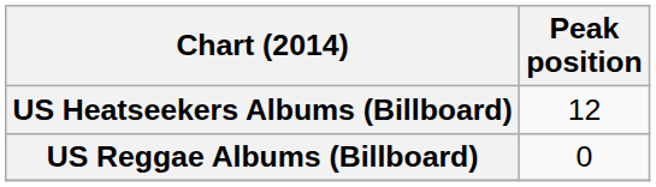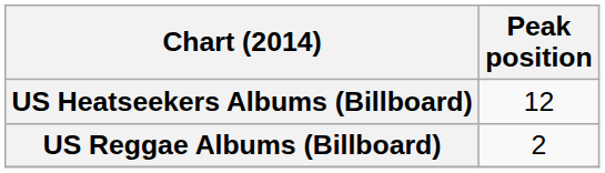US Reggae Albums (Billboard) | Peak position: 0 -> 2
